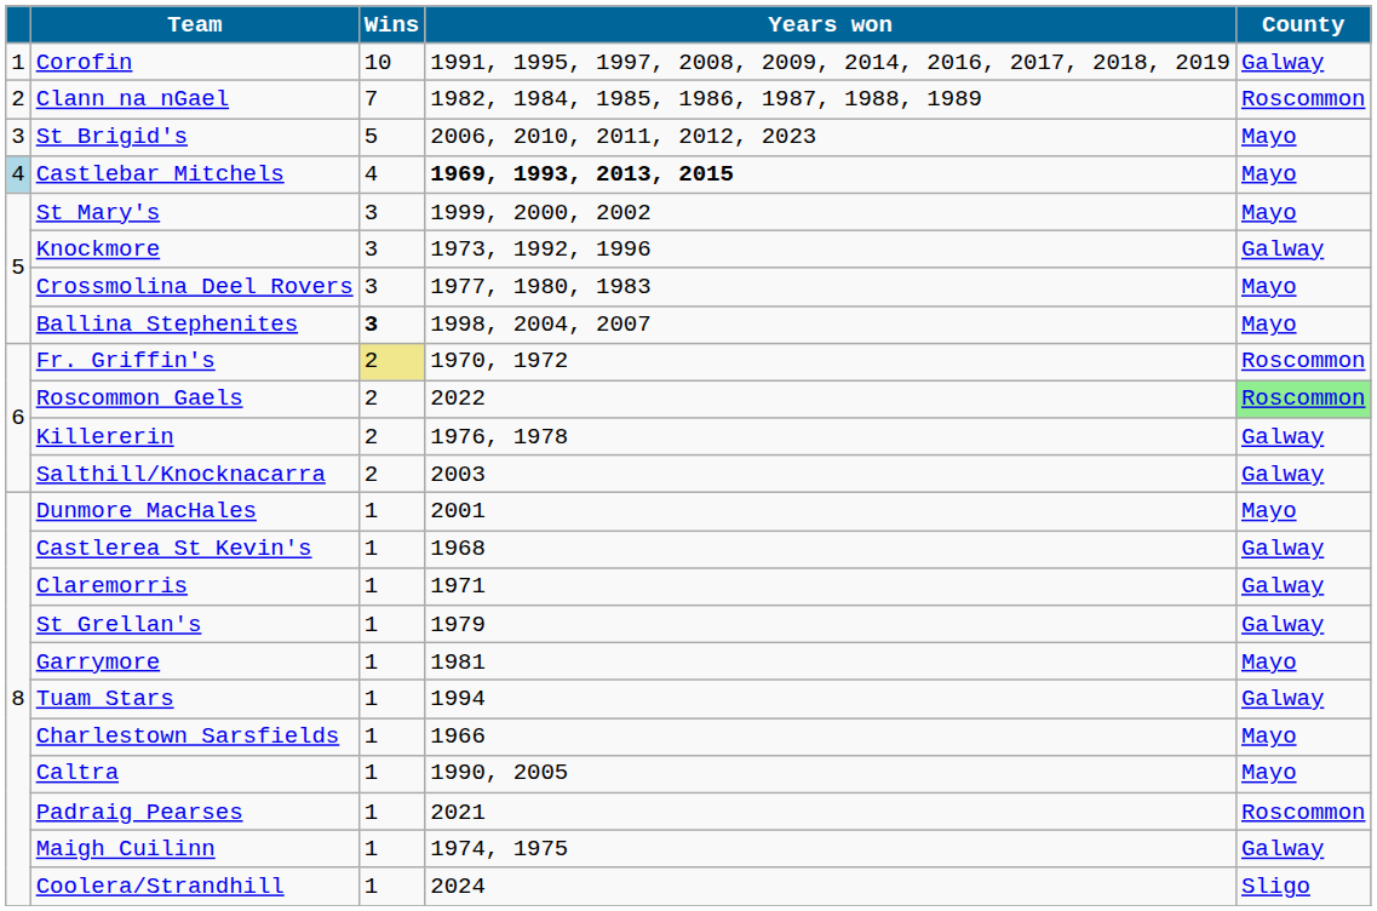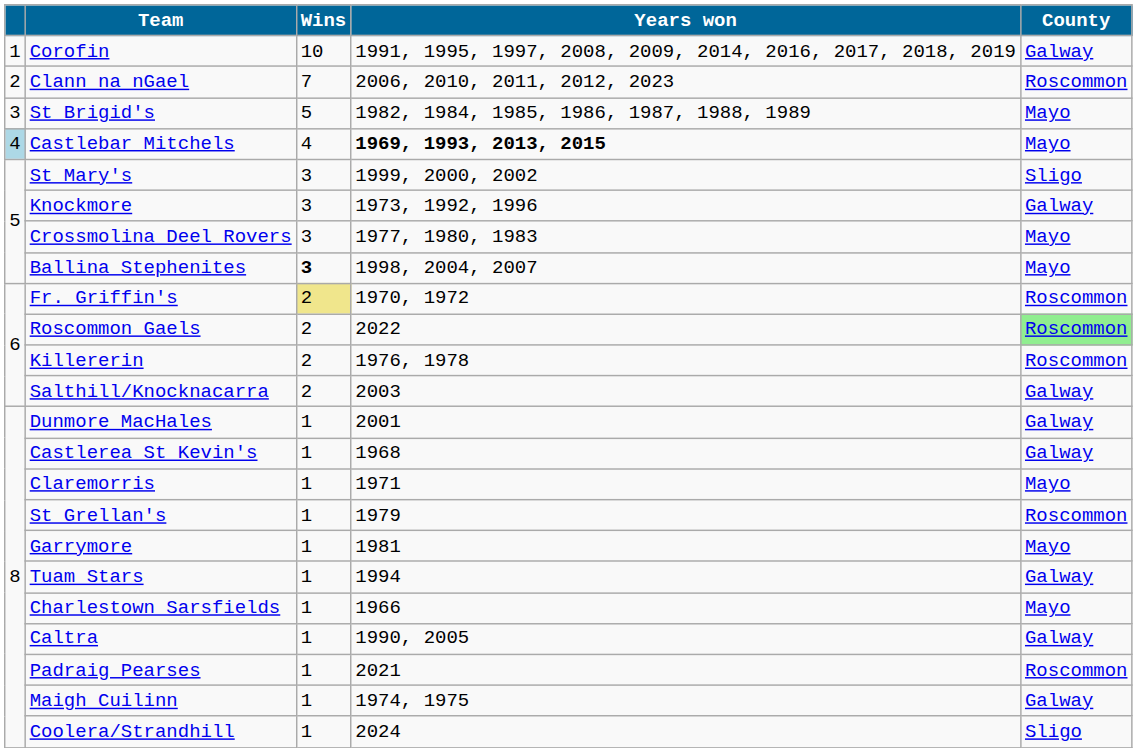Clann na nGael | Years won: 1982, 1984, 1985, 1986, 1987, 1988, 1989 -> 2006, 2010, 2011, 2012, 2023
St Brigid's | Years won: 2006, 2010, 2011, 2012, 2023 -> 1982, 1984, 1985, 1986, 1987, 1988, 1989
St Mary's | County: Mayo -> Sligo
Killererin | County: Galway -> Roscommon
Dunmore MacHales | County: Mayo -> Galway
Claremorris | County: Galway -> Mayo
St Grellan's | County: Galway -> Roscommon
Caltra | County: Mayo -> Galway
